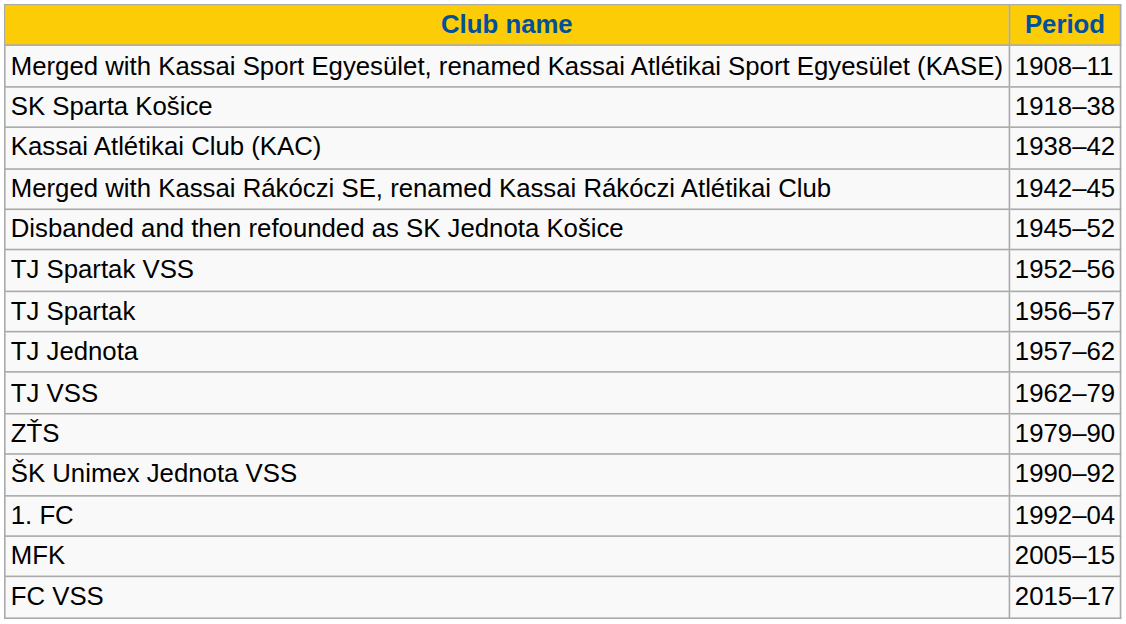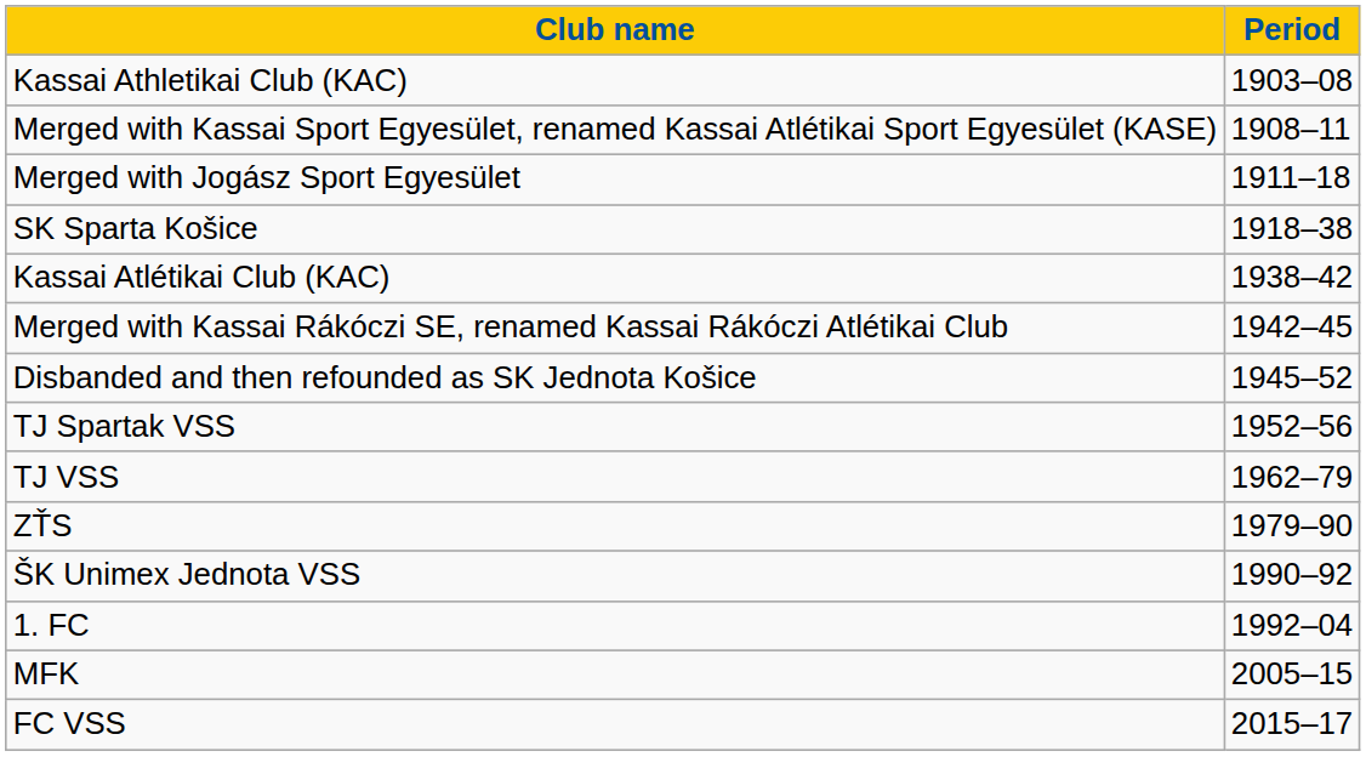+ row: Kassai Athletikai Club (KAC) | 1903–08
+ row: Merged with Jogász Sport Egyesület | 1911–18
- row: TJ Spartak | 1956–57
- row: TJ Jednota | 1957–62
